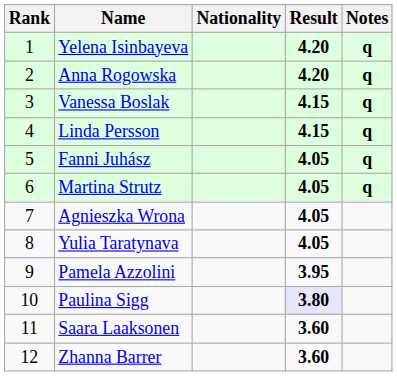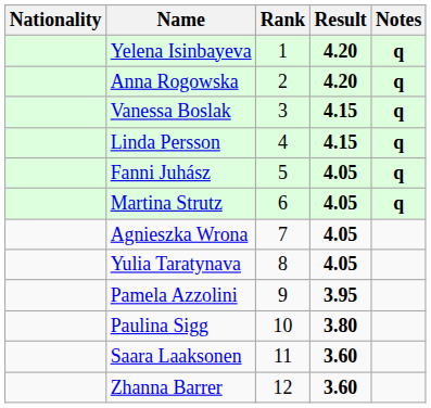columns swapped: Rank <-> Nationality
Paulina Sigg | Result: lavender background -> no background
